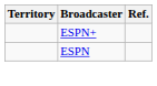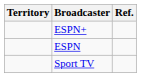+ row: Sport TV
